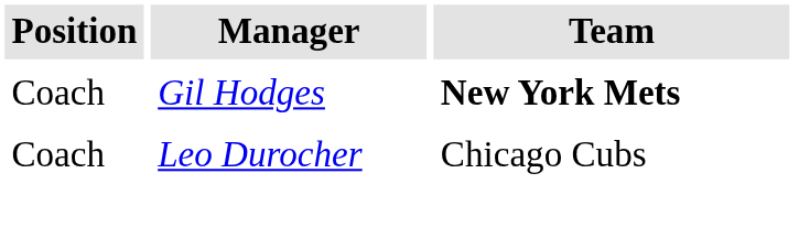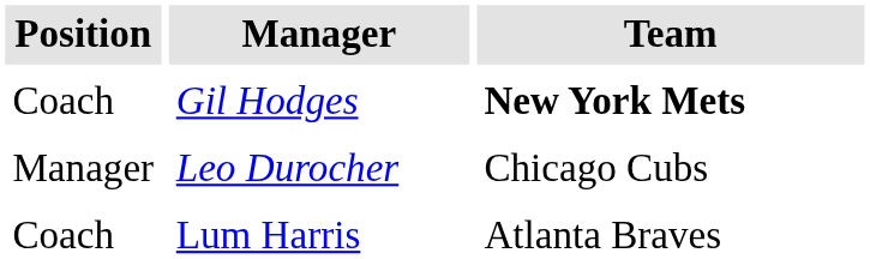Leo Durocher | Position: Coach -> Manager
+ row: Coach | Lum Harris | Atlanta Braves
